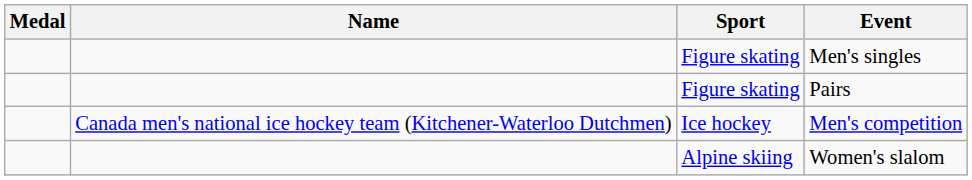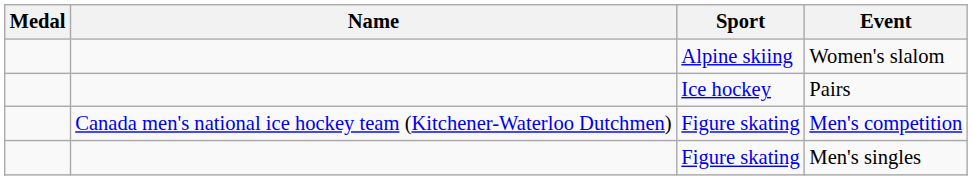rows swapped: Women's slalom <-> Men's singles
Pairs | Sport: Figure skating -> Ice hockey
Men's competition | Sport: Ice hockey -> Figure skating
